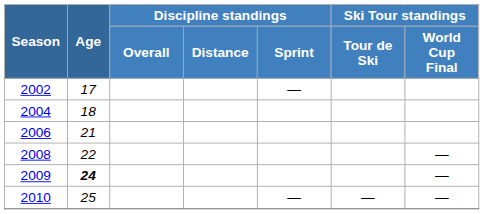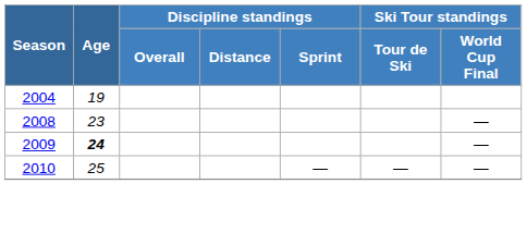- row: 2002 | 17 | —
2004 | Age: 18 -> 19
- row: 2006 | 21
2008 | Age: 22 -> 23
